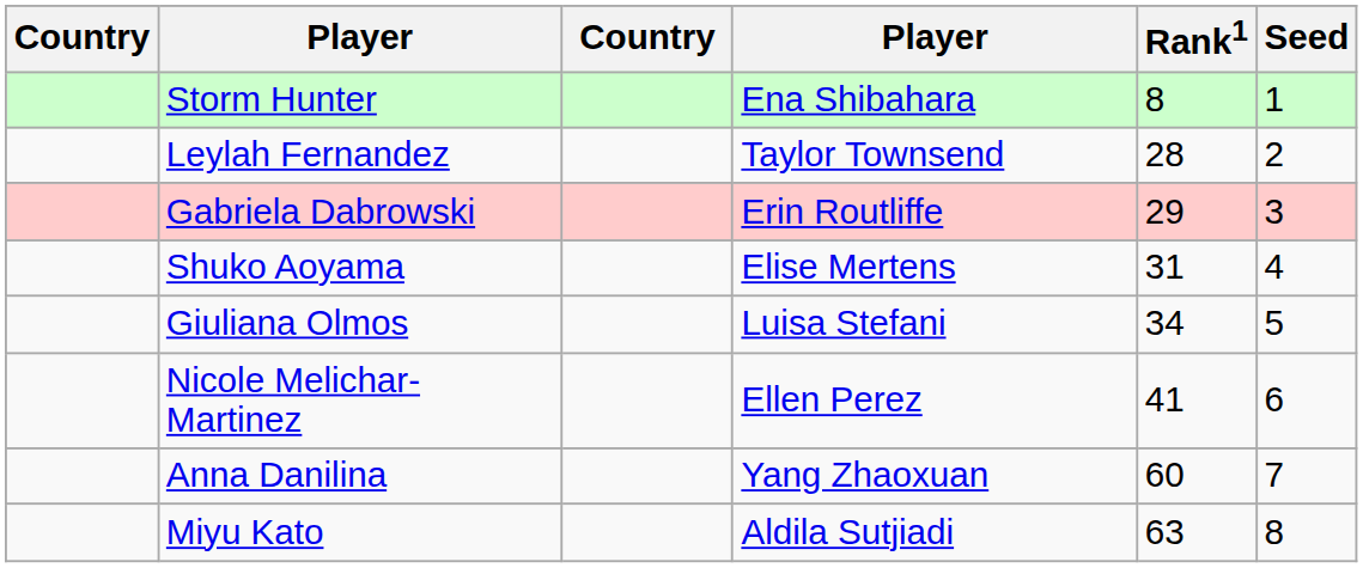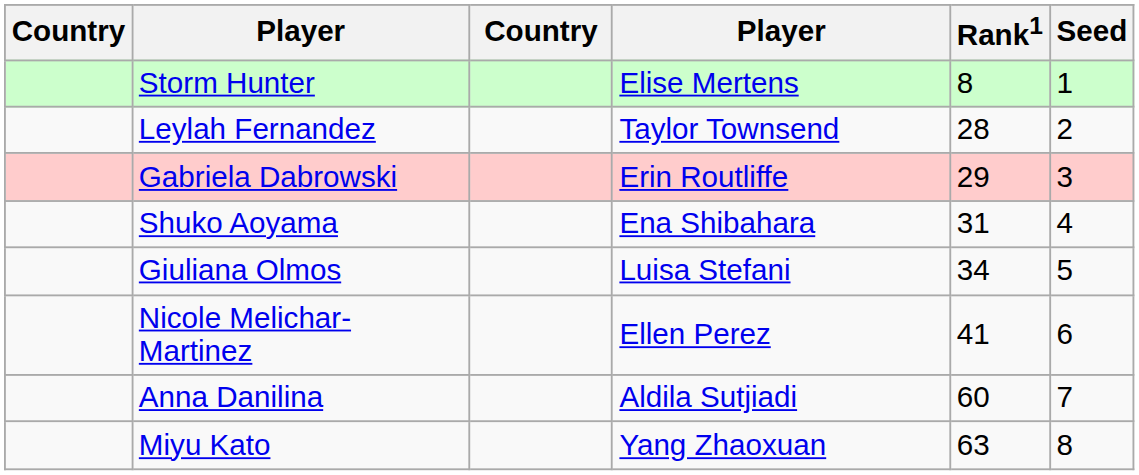Storm Hunter | column 4: Ena Shibahara -> Elise Mertens
Shuko Aoyama | column 4: Elise Mertens -> Ena Shibahara
Anna Danilina | column 4: Yang Zhaoxuan -> Aldila Sutjiadi
Miyu Kato | column 4: Aldila Sutjiadi -> Yang Zhaoxuan
